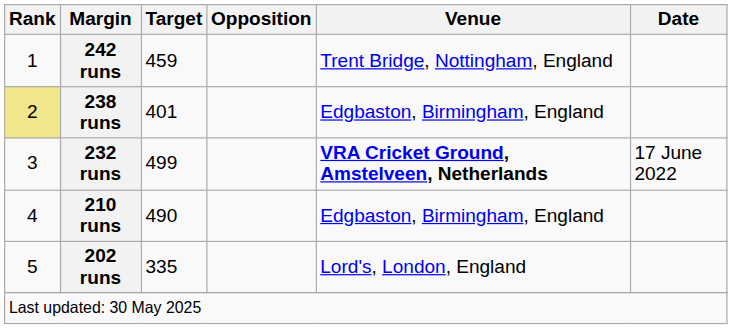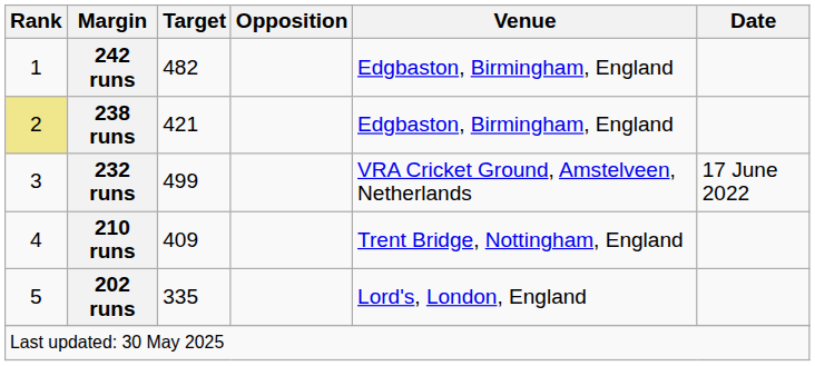242 runs | Target: 459 -> 482
242 runs | Venue: Trent Bridge, Nottingham, England -> Edgbaston, Birmingham, England
238 runs | Target: 401 -> 421
232 runs | Venue: bold -> normal
210 runs | Target: 490 -> 409
210 runs | Venue: Edgbaston, Birmingham, England -> Trent Bridge, Nottingham, England
